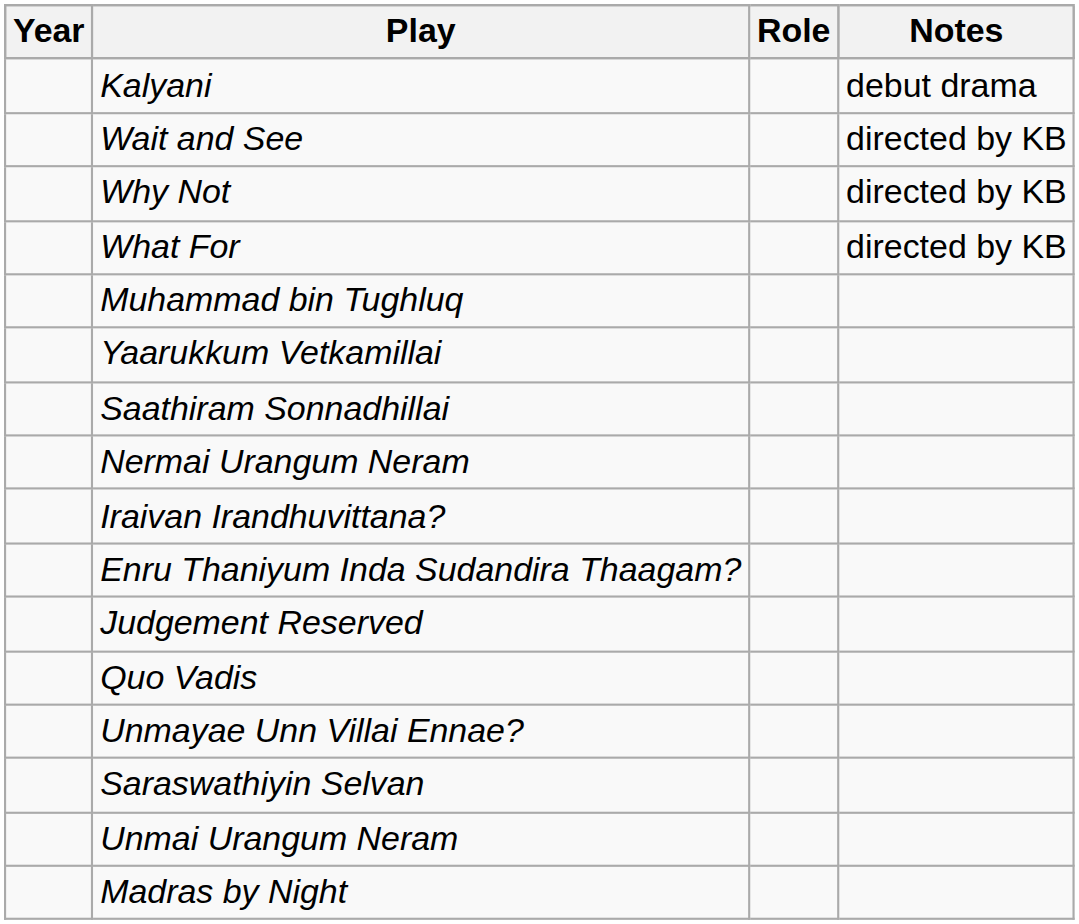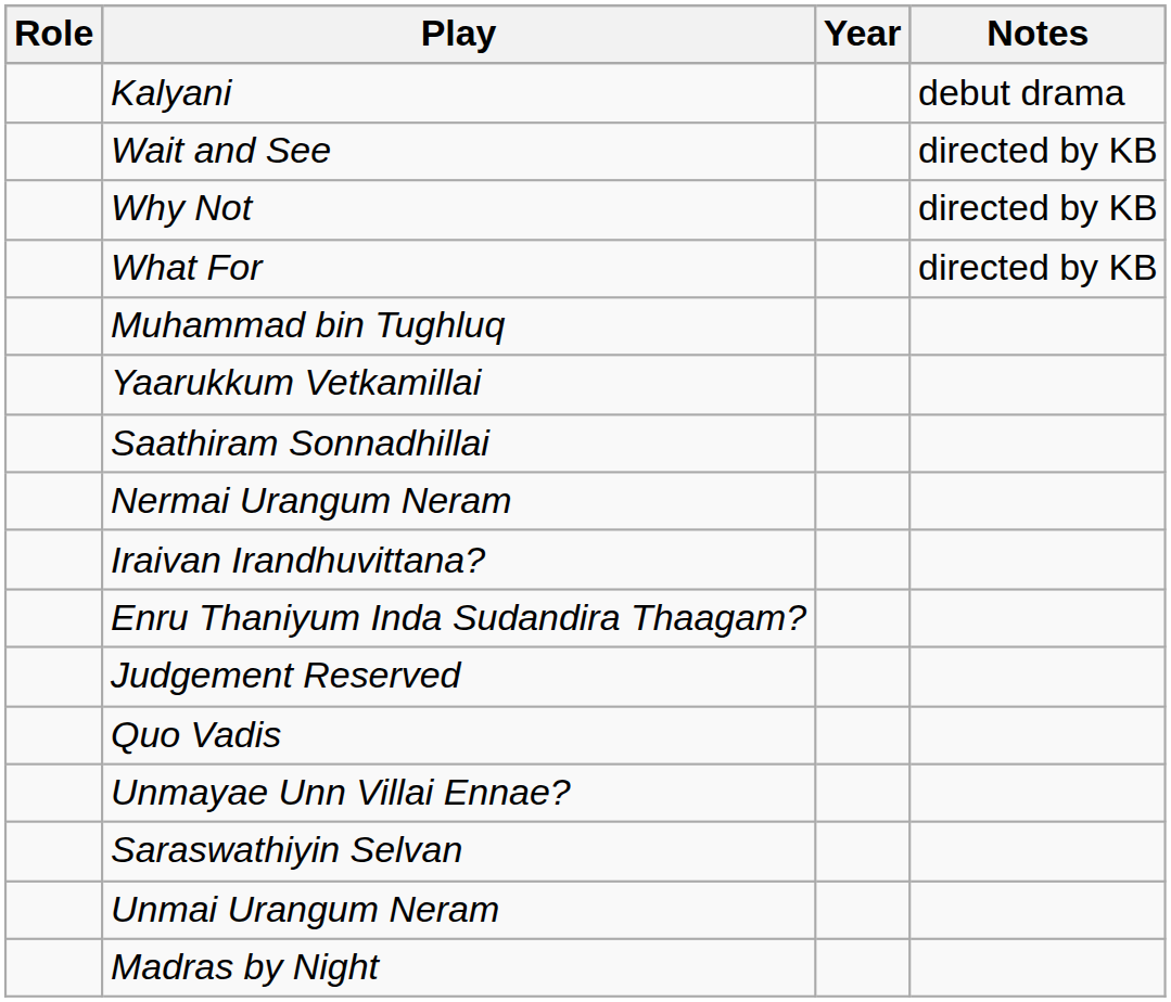columns swapped: Year <-> Role
